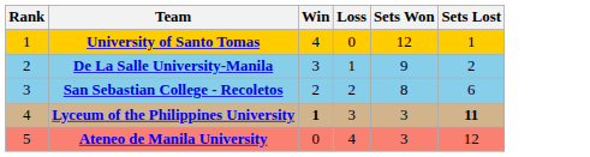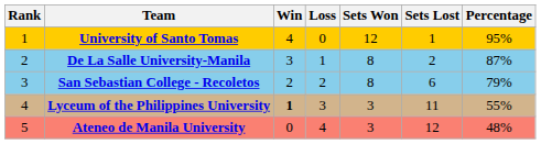+ column: Percentage | 95% | 87% | 79% | 55% | 48%
De La Salle University-Manila | Sets Won: 9 -> 8
Lyceum of the Philippines University | Sets Lost: bold -> normal
